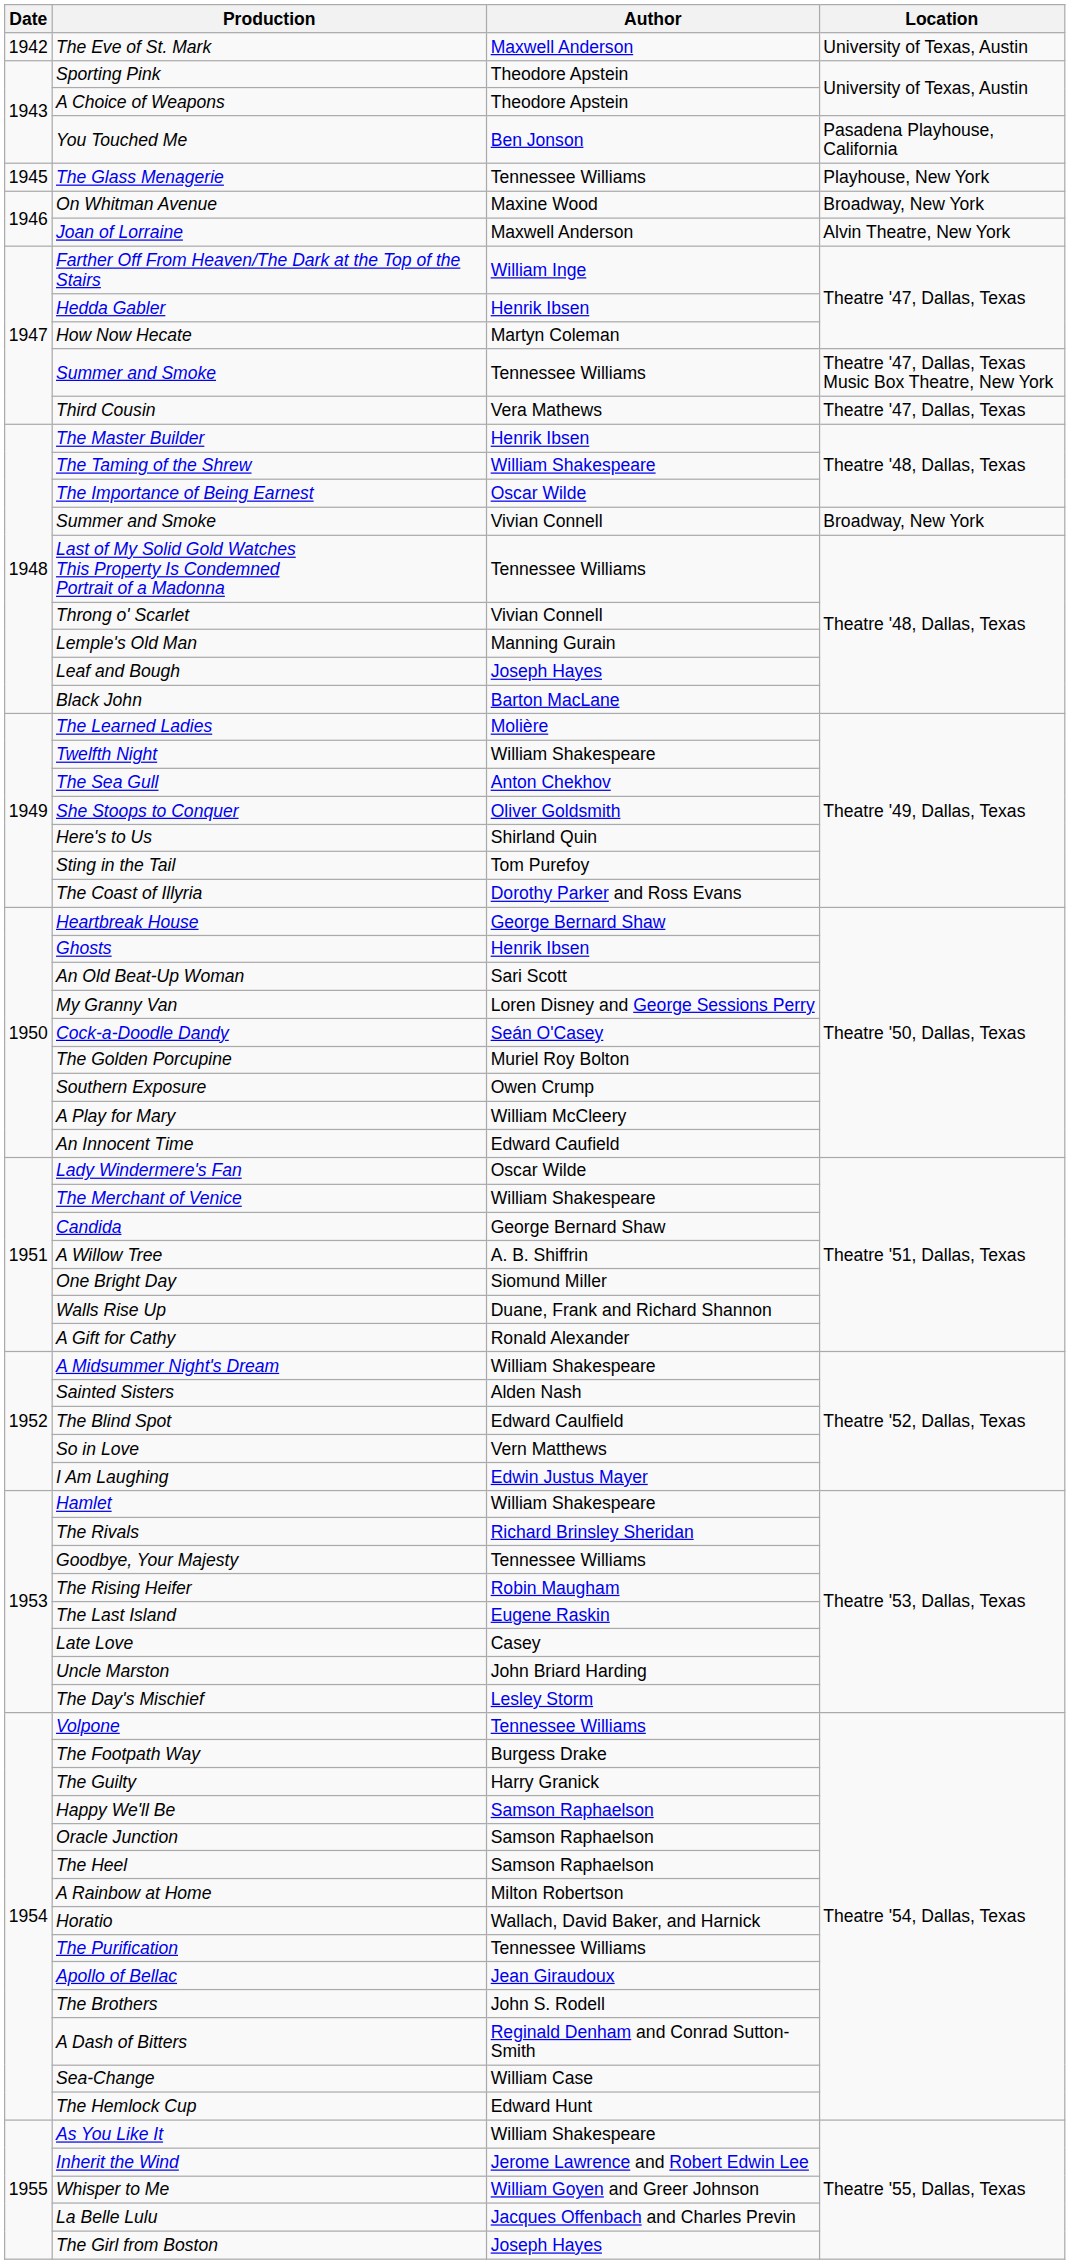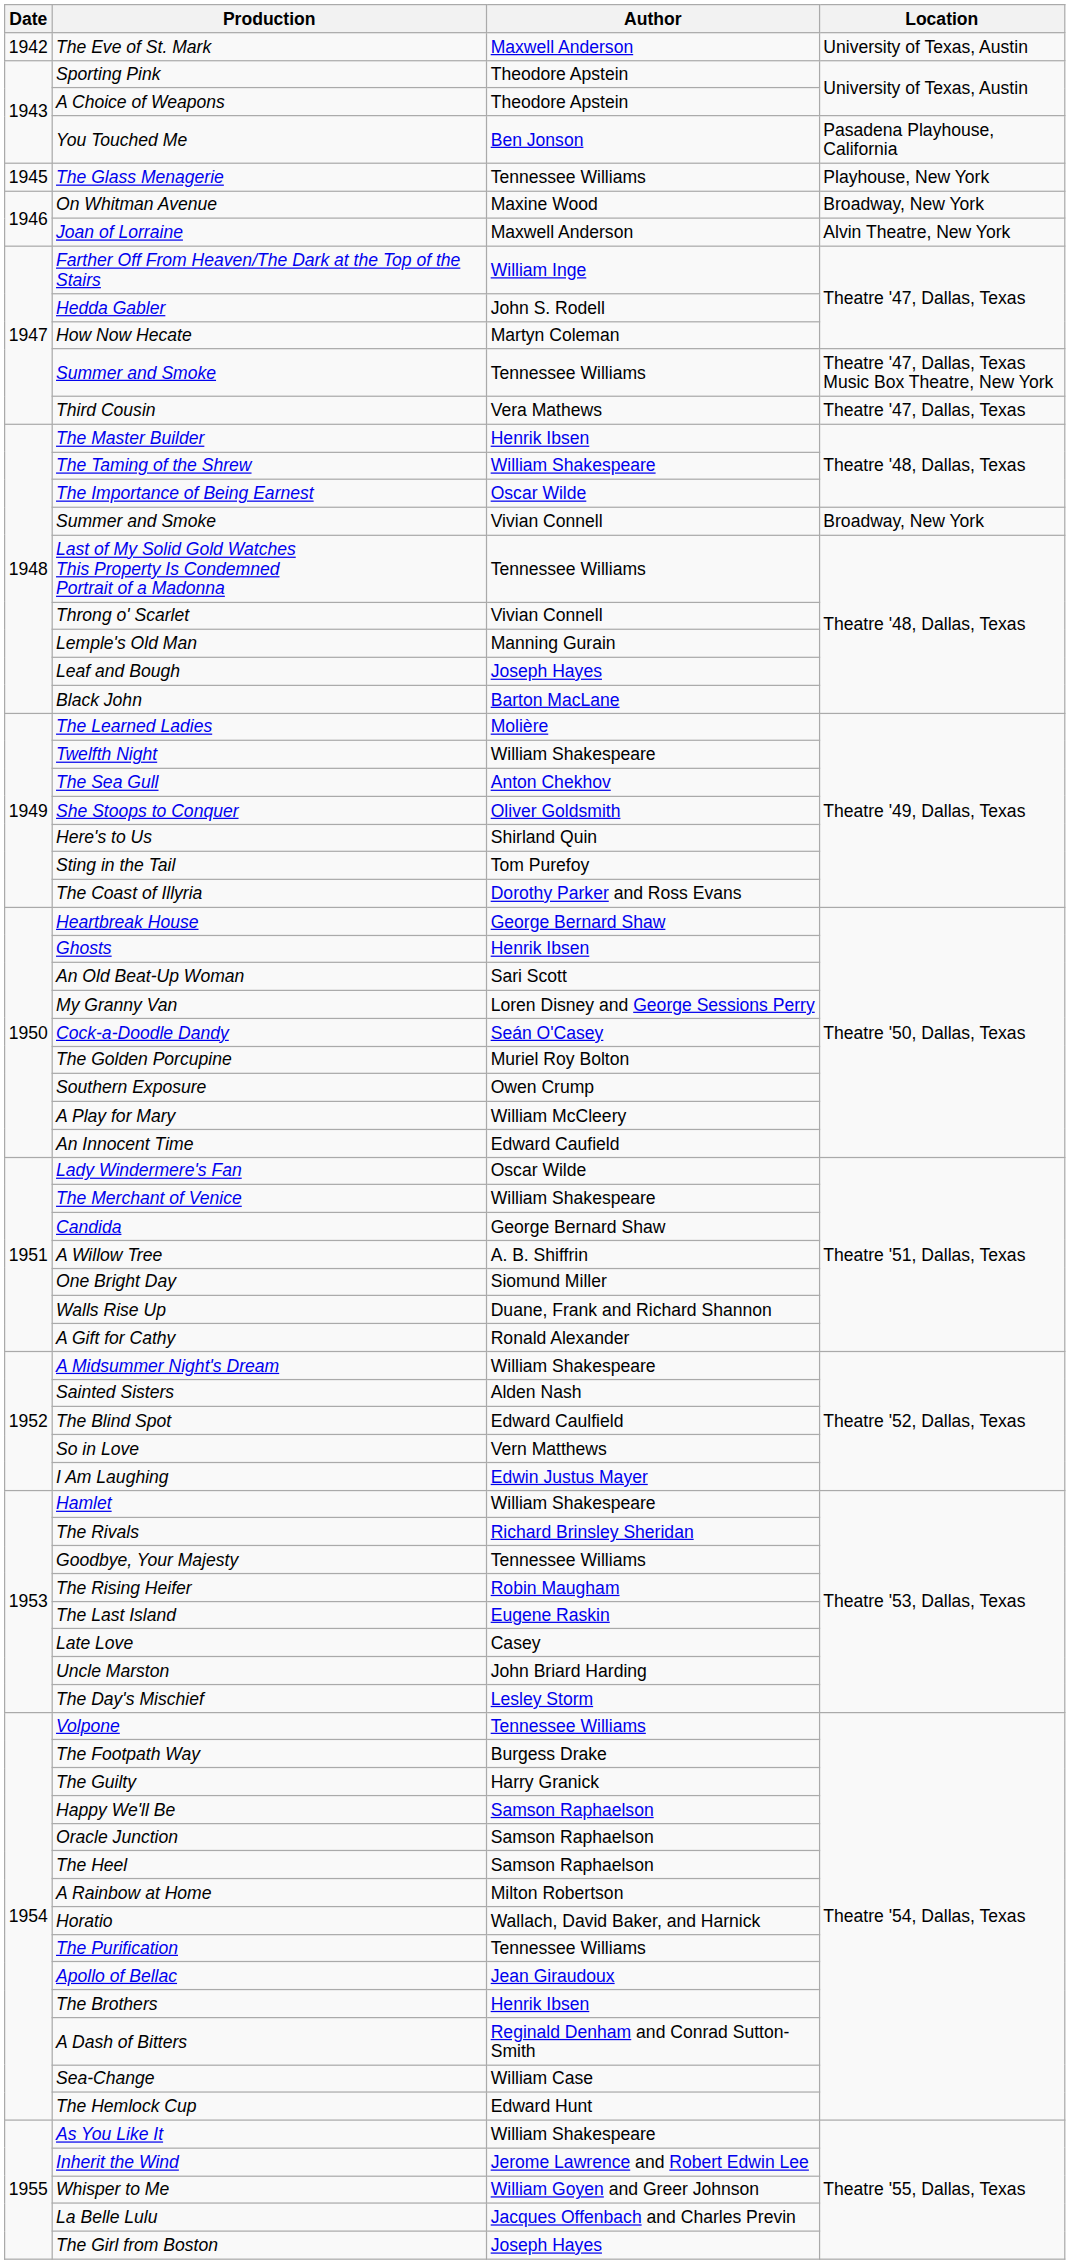Hedda Gabler | Author: Henrik Ibsen -> John S. Rodell
The Brothers | Author: John S. Rodell -> Henrik Ibsen
